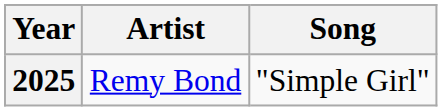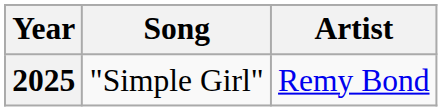columns swapped: Song <-> Artist
